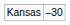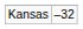Kansas | column 2: –30 -> –32
